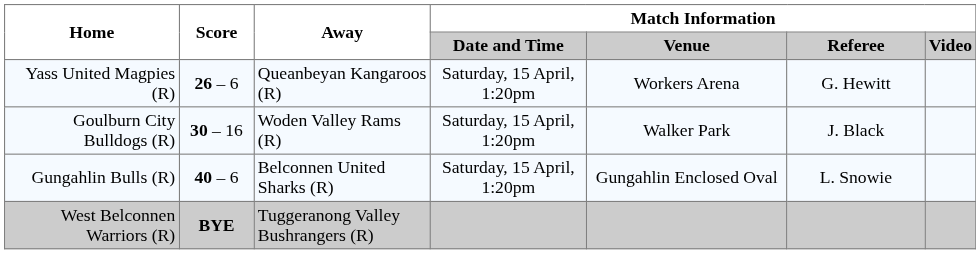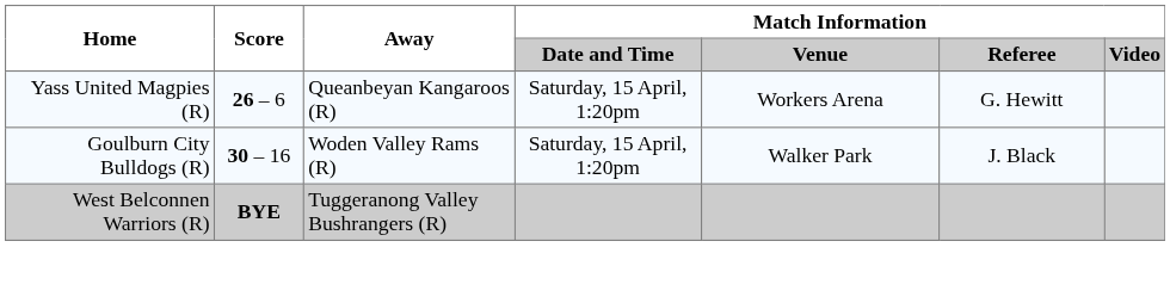- row: Gungahlin Bulls (R) | 40 – 6 | Belconnen United Sharks (R) | Saturday, 15 April, 1:20pm | Gungahlin Enclosed Oval | L. Snowie
